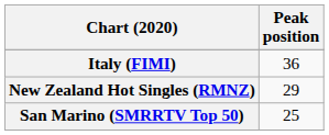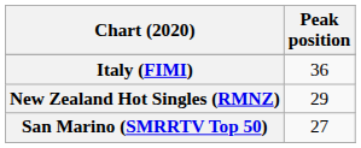San Marino (SMRRTV Top 50) | Peak position: 25 -> 27
